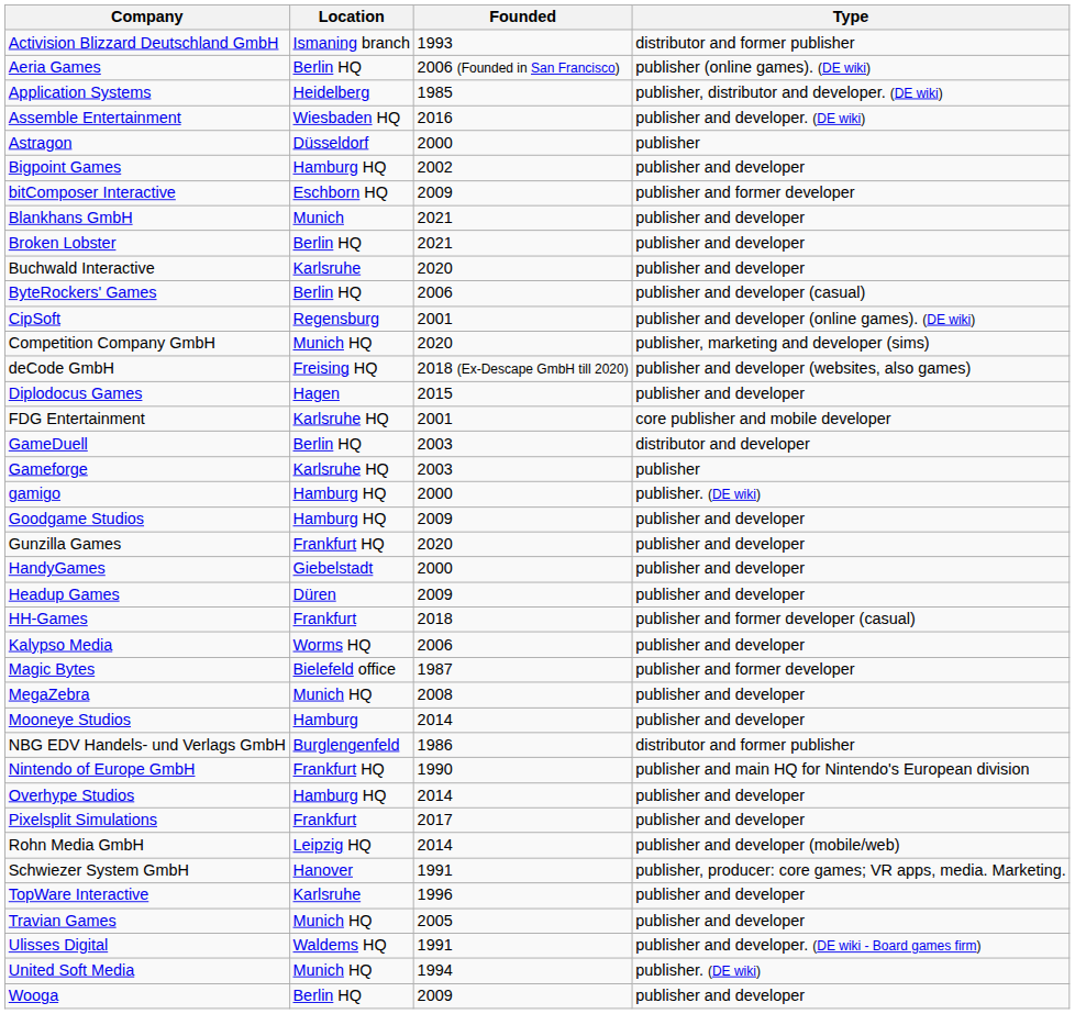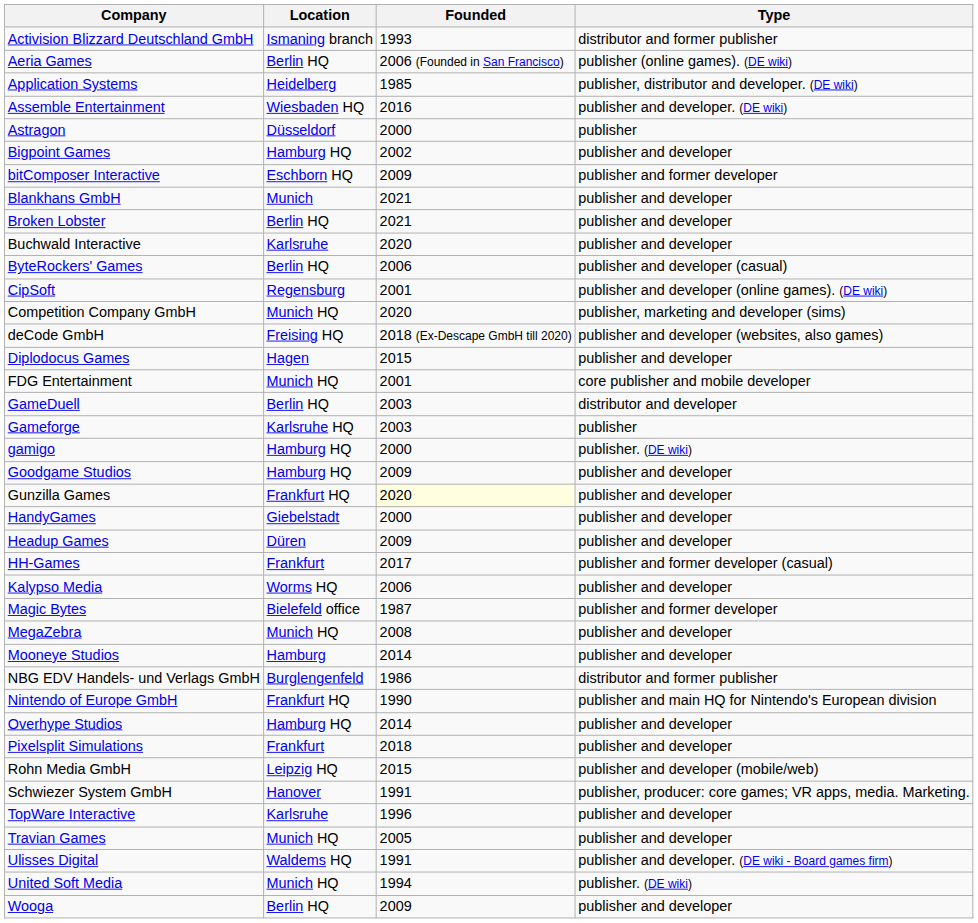FDG Entertainment | Location: Karlsruhe HQ -> Munich HQ
Gunzilla Games | Founded: no background -> lightyellow background
HH-Games | Founded: 2018 -> 2017
Pixelsplit Simulations | Founded: 2017 -> 2018
Rohn Media GmbH | Founded: 2014 -> 2015
